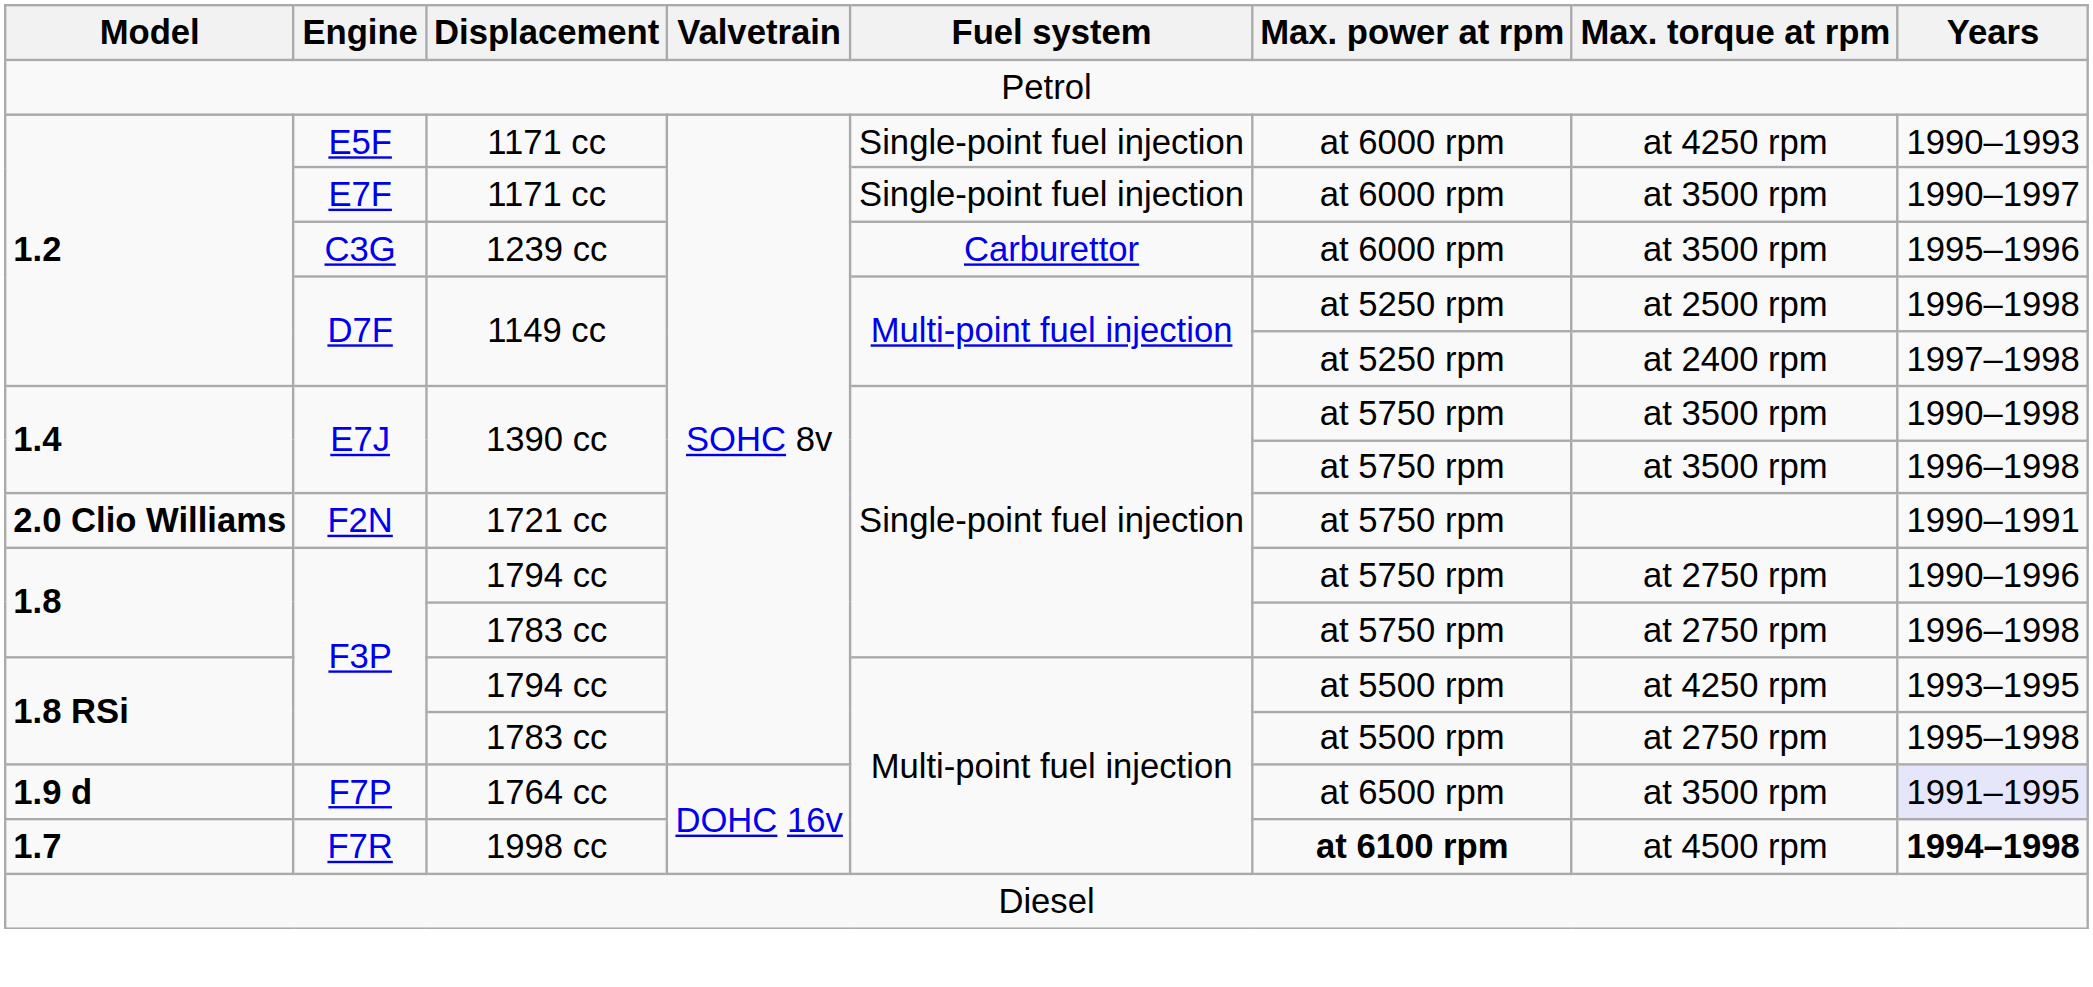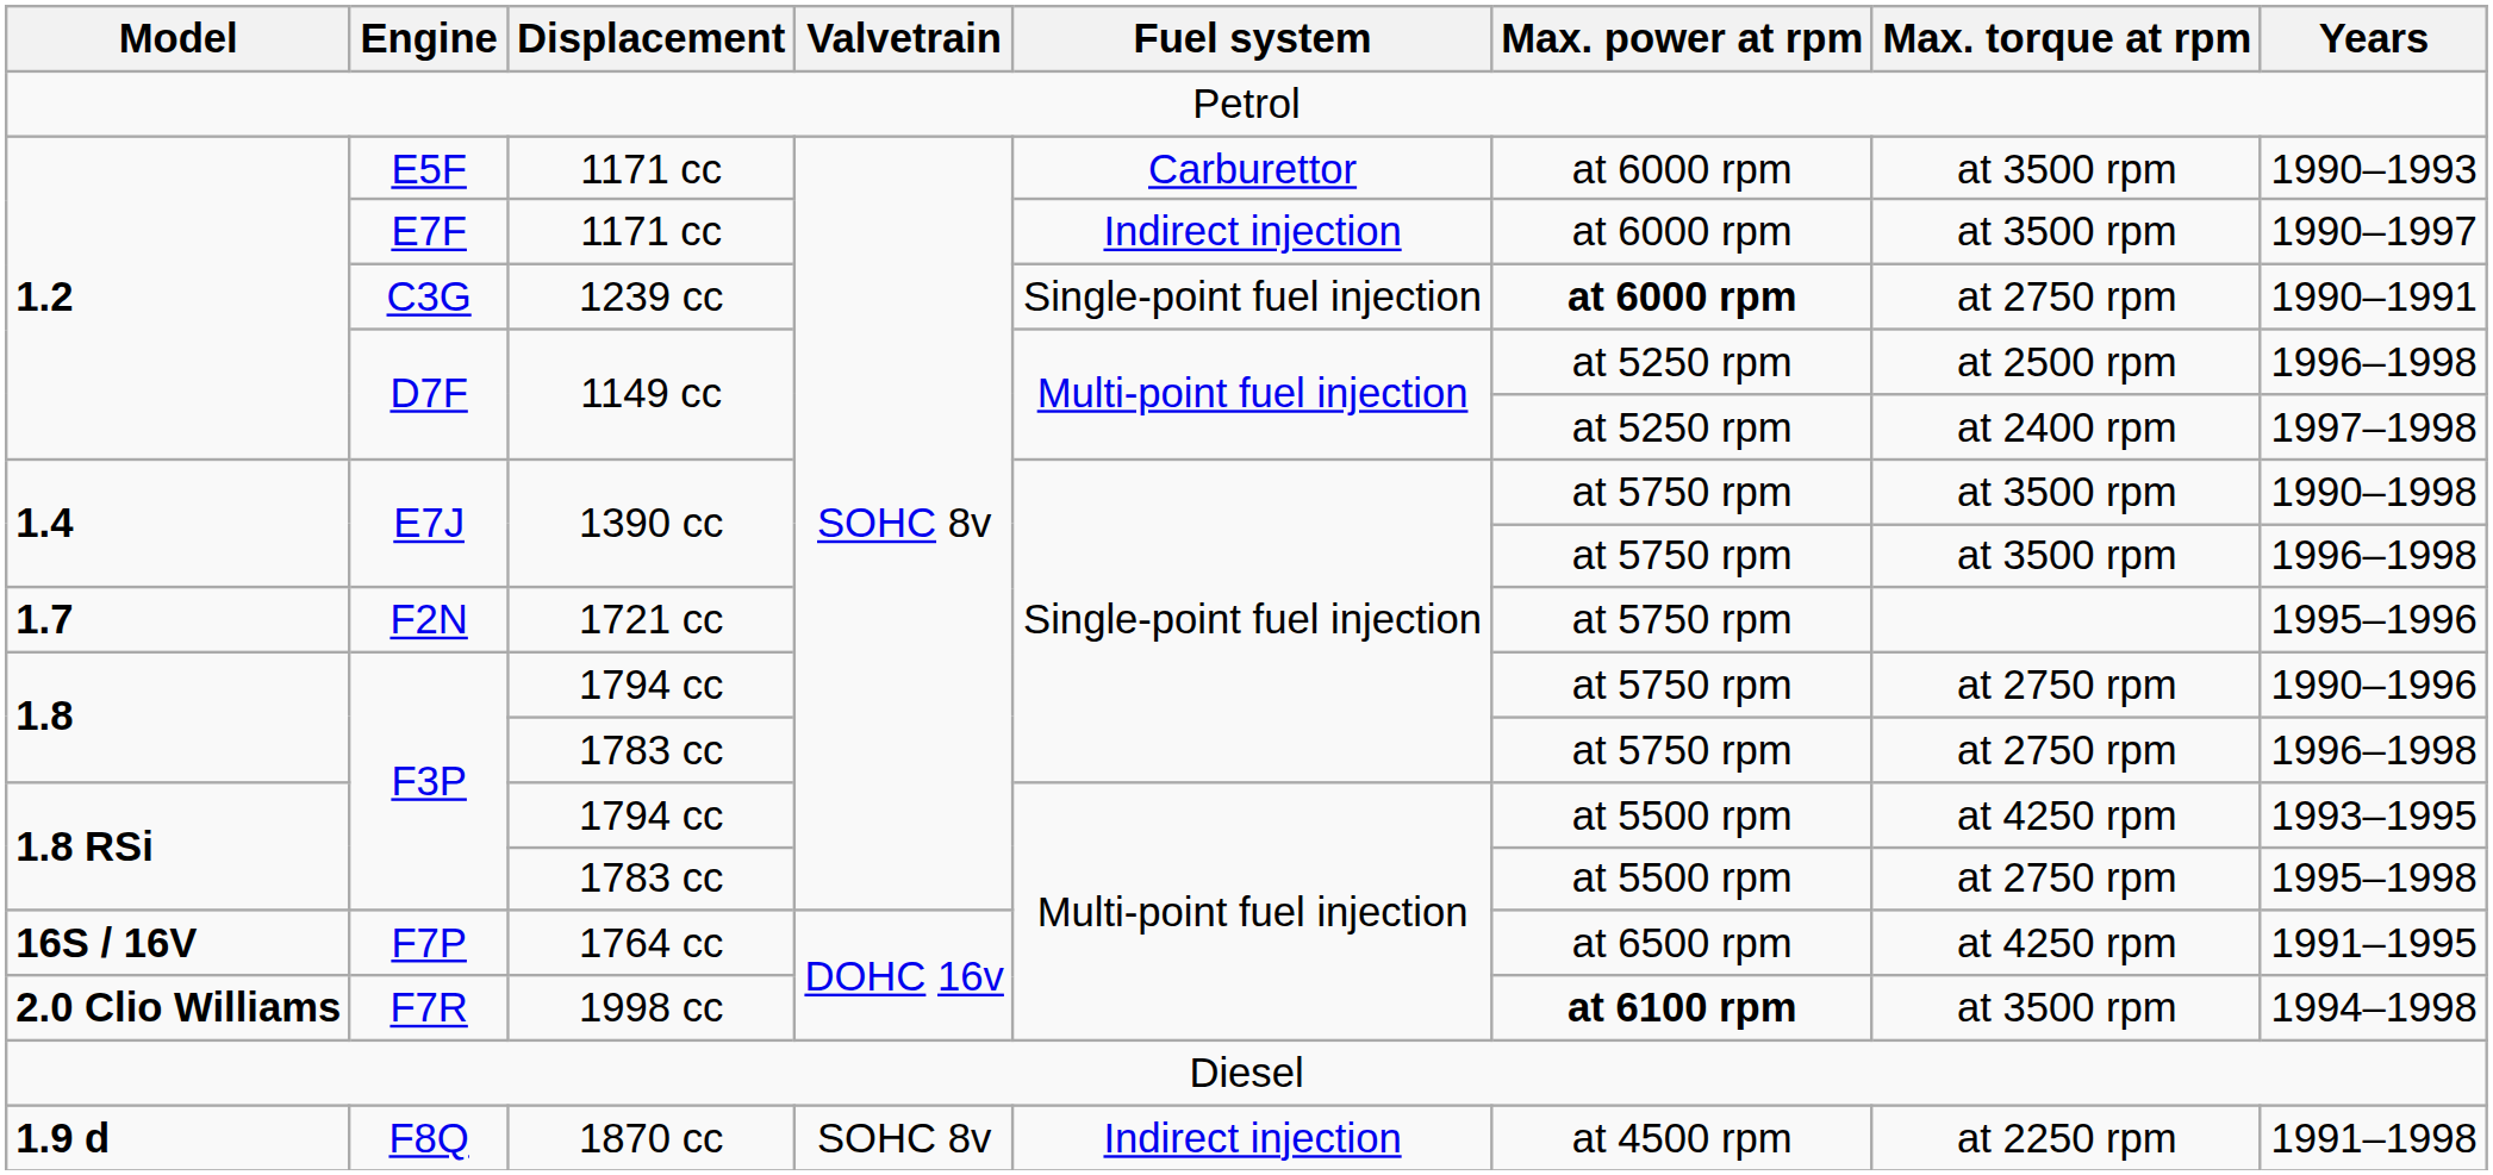E5F | Fuel system: Single-point fuel injection -> Carburettor
E5F | Max. torque at rpm: at 4250 rpm -> at 3500 rpm
E7F | Fuel system: Single-point fuel injection -> Indirect injection
C3G | Fuel system: Carburettor -> Single-point fuel injection
C3G | Max. power at rpm: normal -> bold
C3G | Max. torque at rpm: at 3500 rpm -> at 2750 rpm
C3G | Years: 1995–1996 -> 1990–1991
F2N | Model: 2.0 Clio Williams -> 1.7
F2N | Years: 1990–1991 -> 1995–1996
F7P | Model: 1.9 d -> 16S / 16V
F7P | Max. torque at rpm: at 3500 rpm -> at 4250 rpm
F7P | Years: lavender background -> no background
F7R | Model: 1.7 -> 2.0 Clio Williams
F7R | Max. torque at rpm: at 4500 rpm -> at 3500 rpm
F7R | Years: bold -> normal
+ row: 1.9 d | F8Q | 1870 cc | SOHC 8v | Indirect injection | at 4500 rpm | at 2250 rpm | 1991–1998
